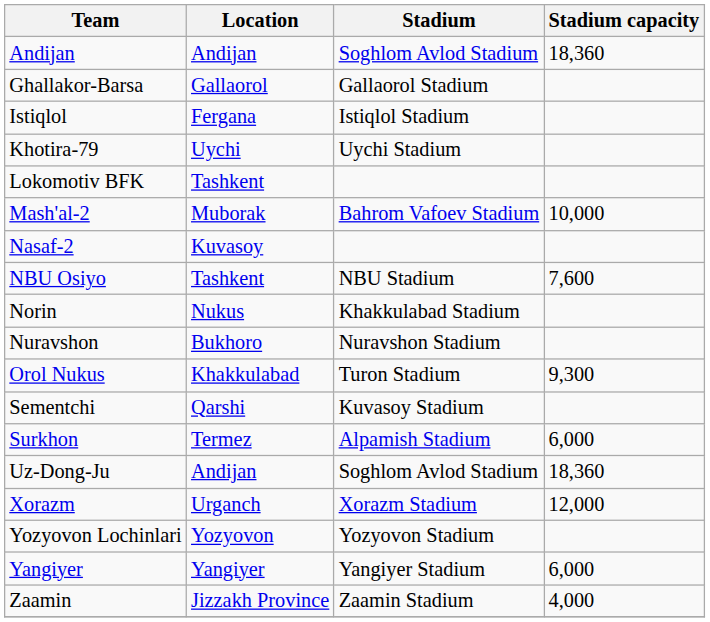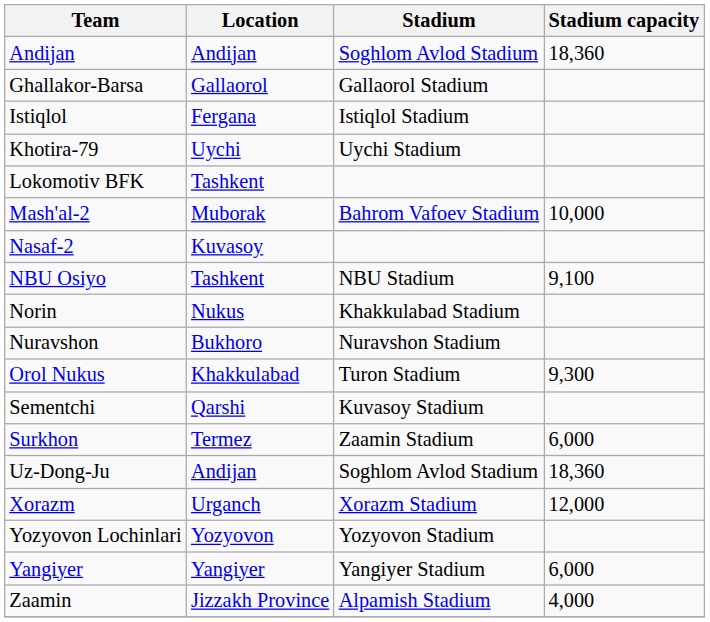NBU Osiyo | Stadium capacity: 7,600 -> 9,100
Surkhon | Stadium: Alpamish Stadium -> Zaamin Stadium
Zaamin | Stadium: Zaamin Stadium -> Alpamish Stadium
